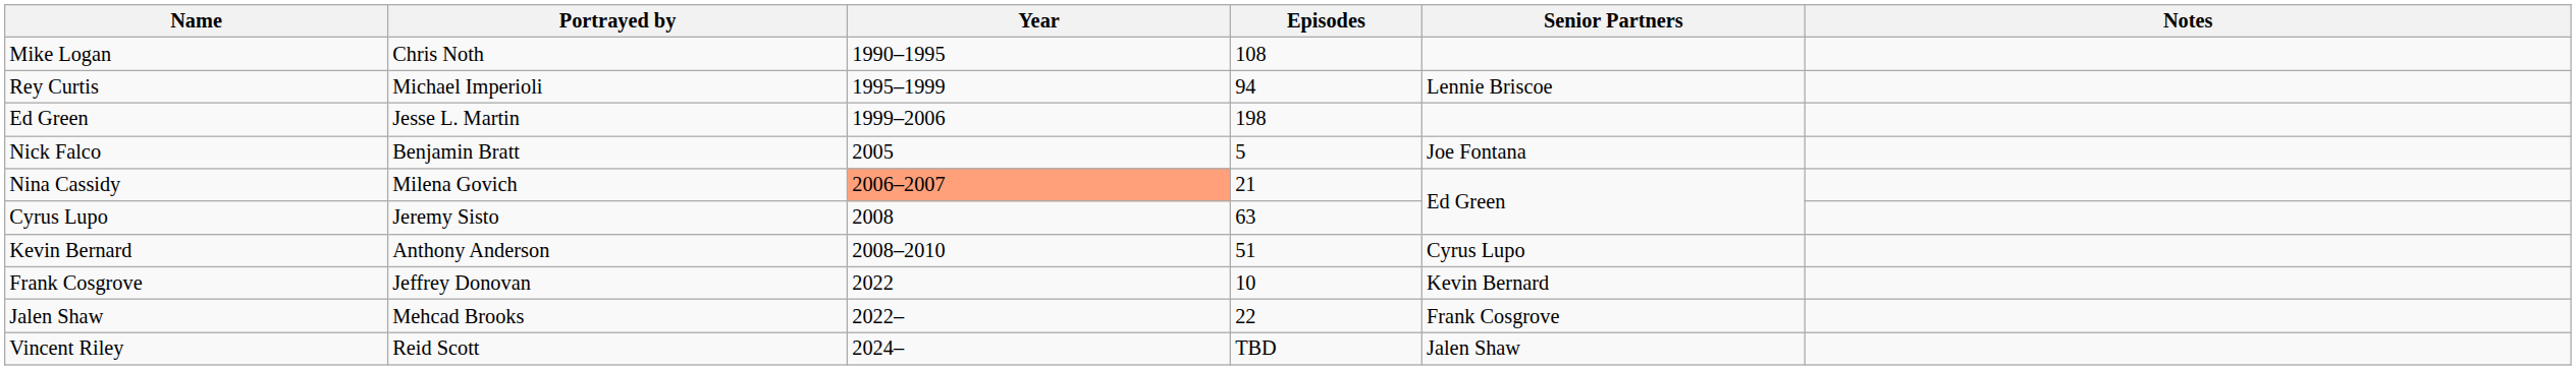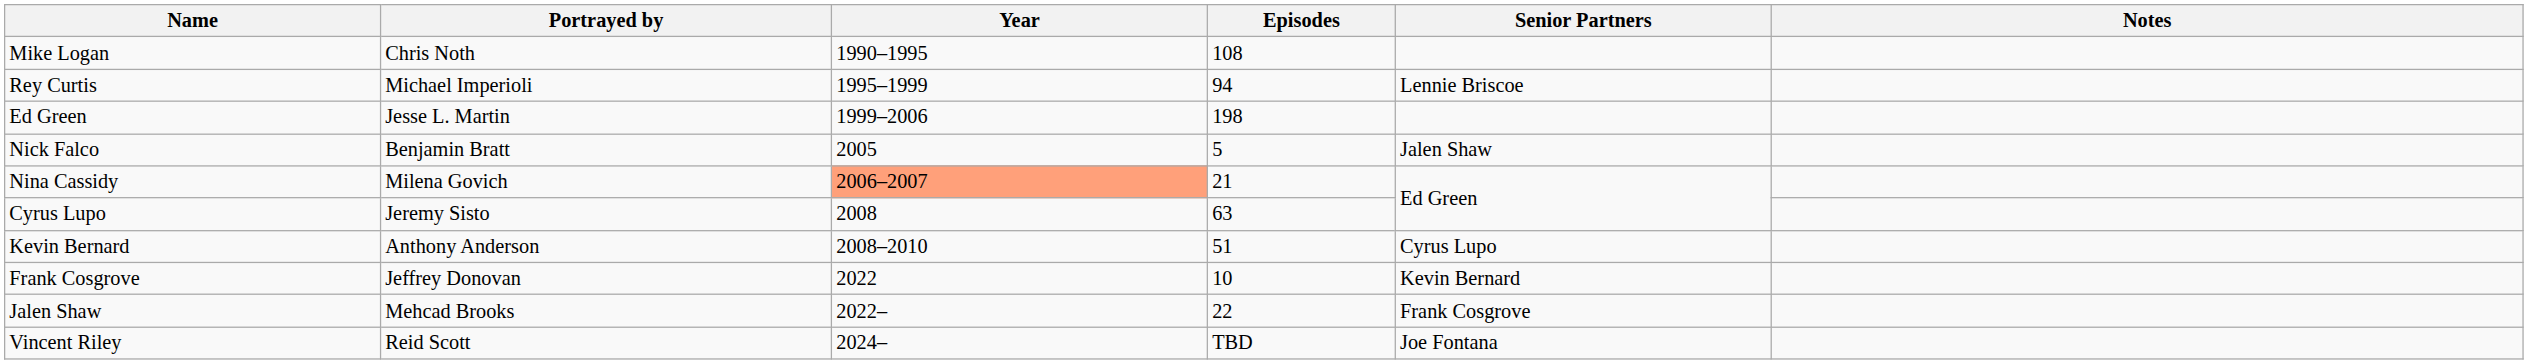Nick Falco | Senior Partners: Joe Fontana -> Jalen Shaw
Vincent Riley | Senior Partners: Jalen Shaw -> Joe Fontana
